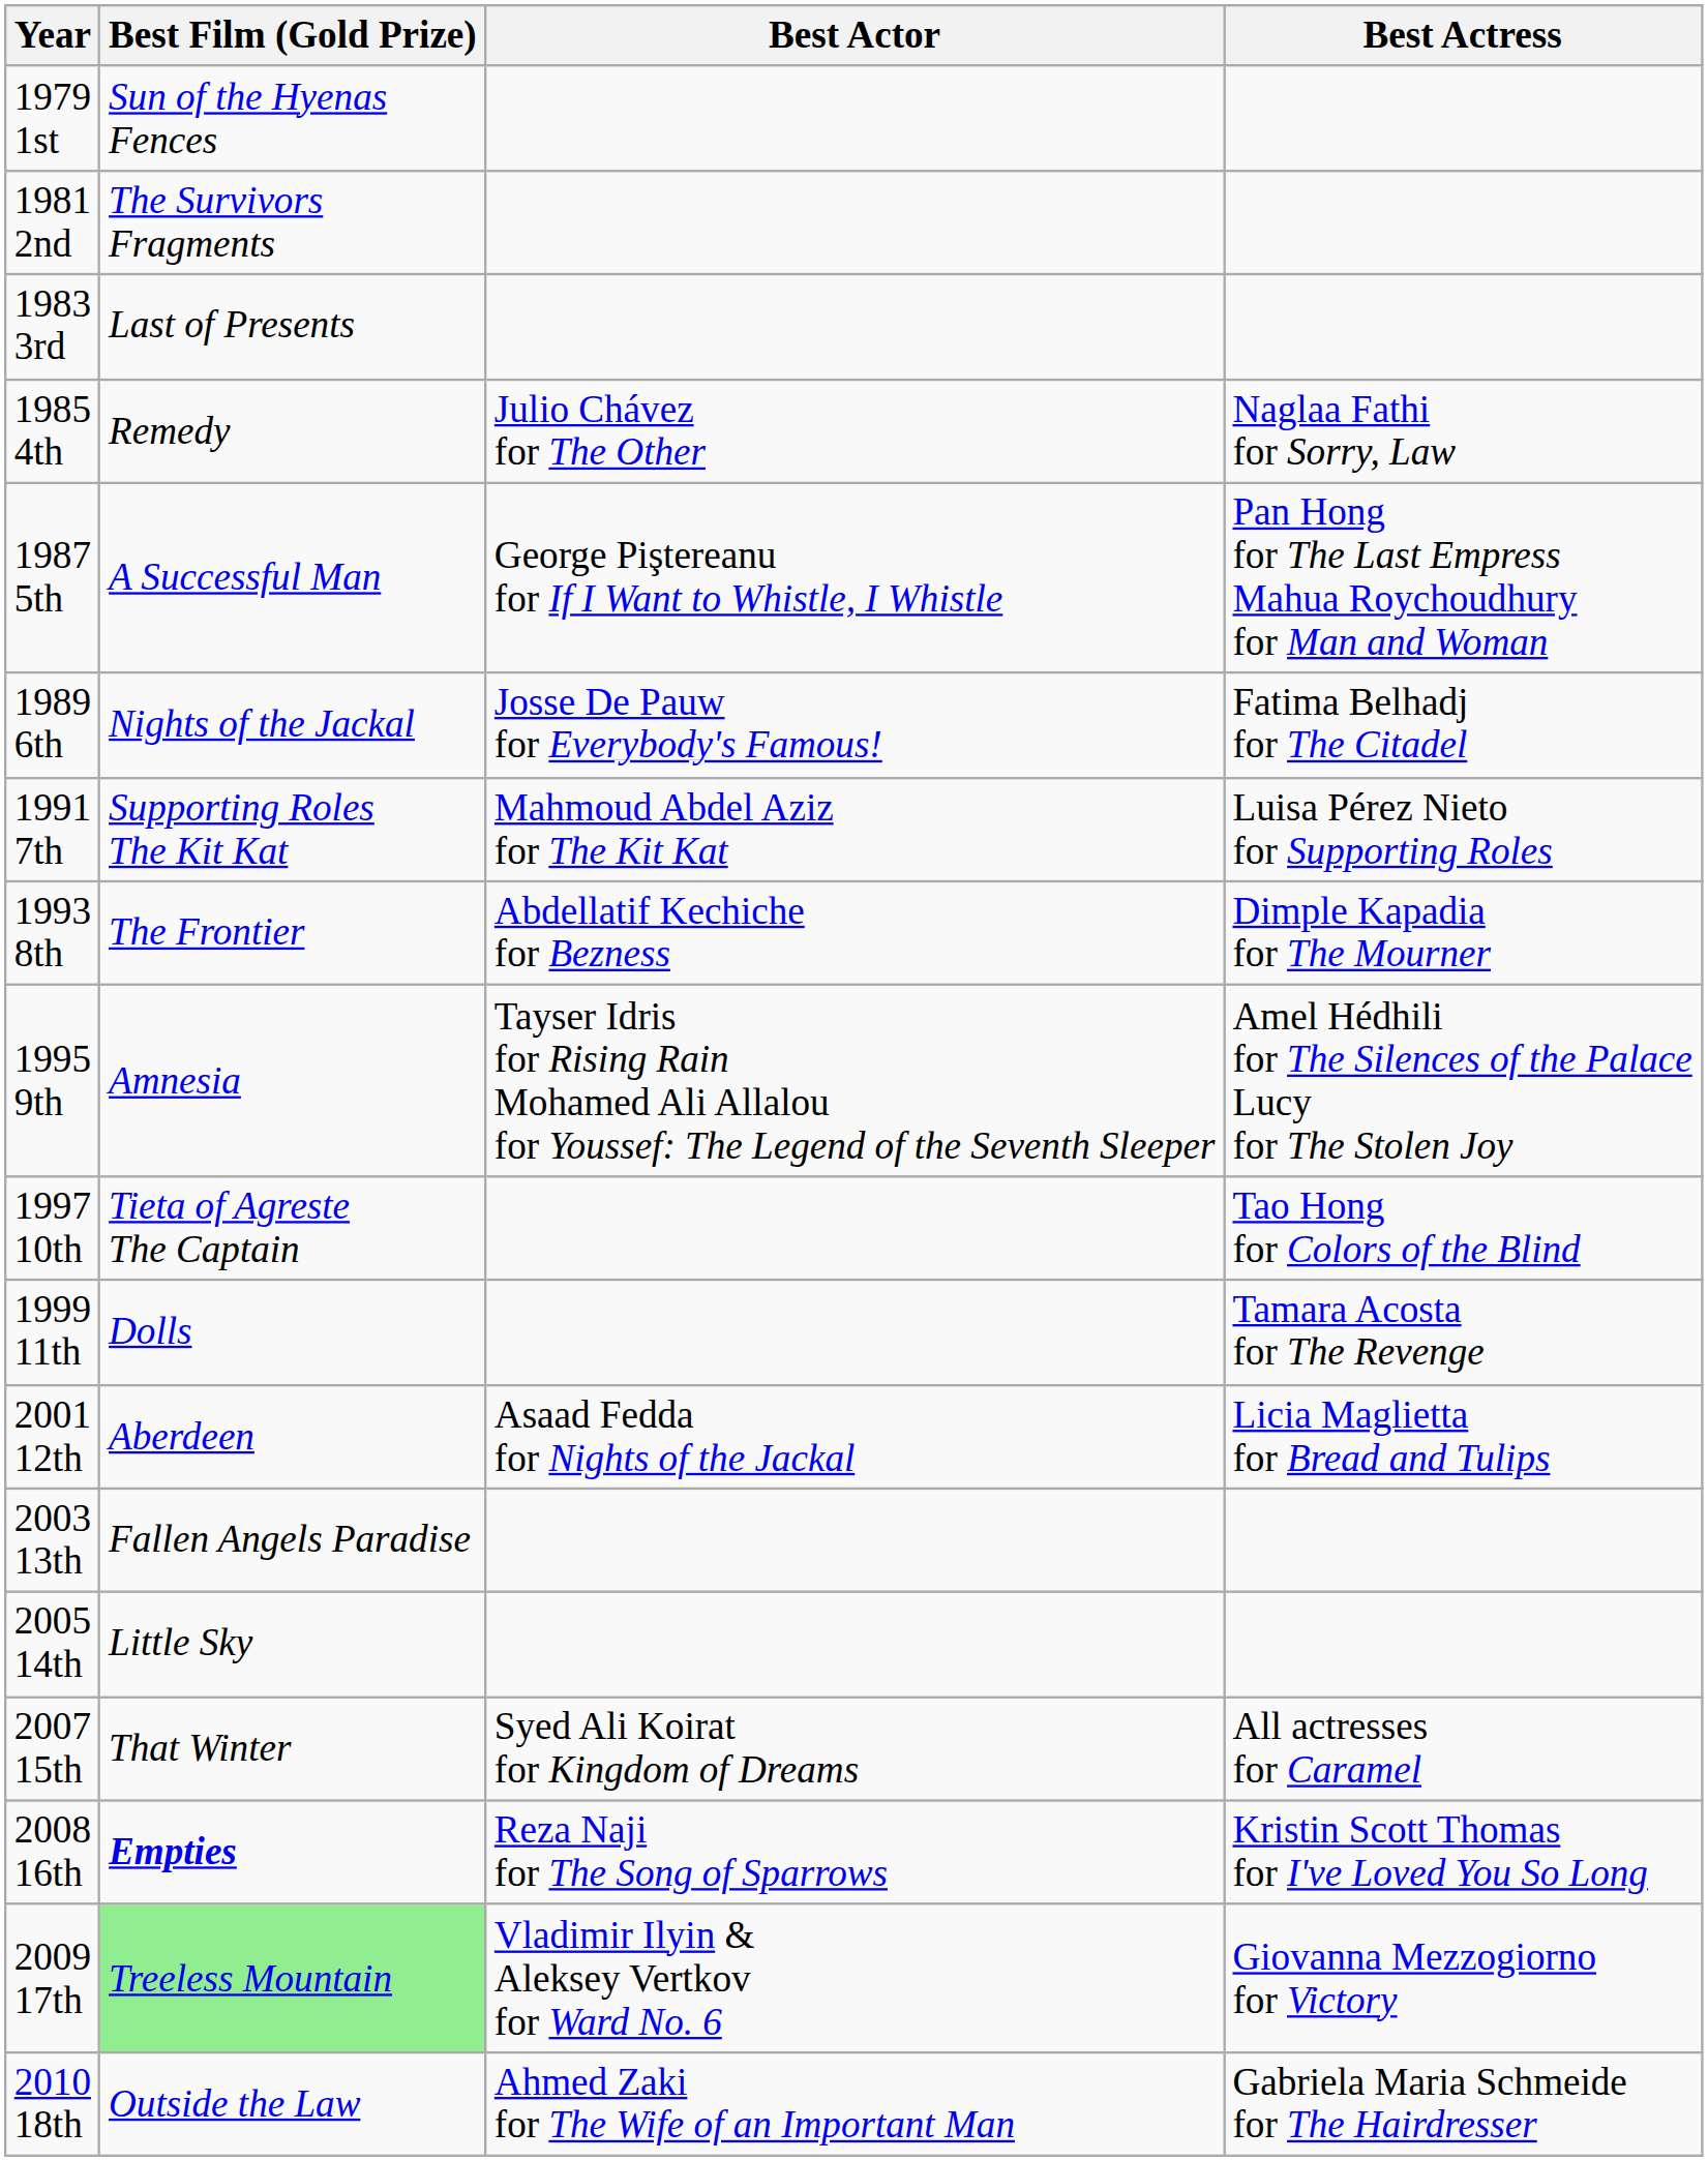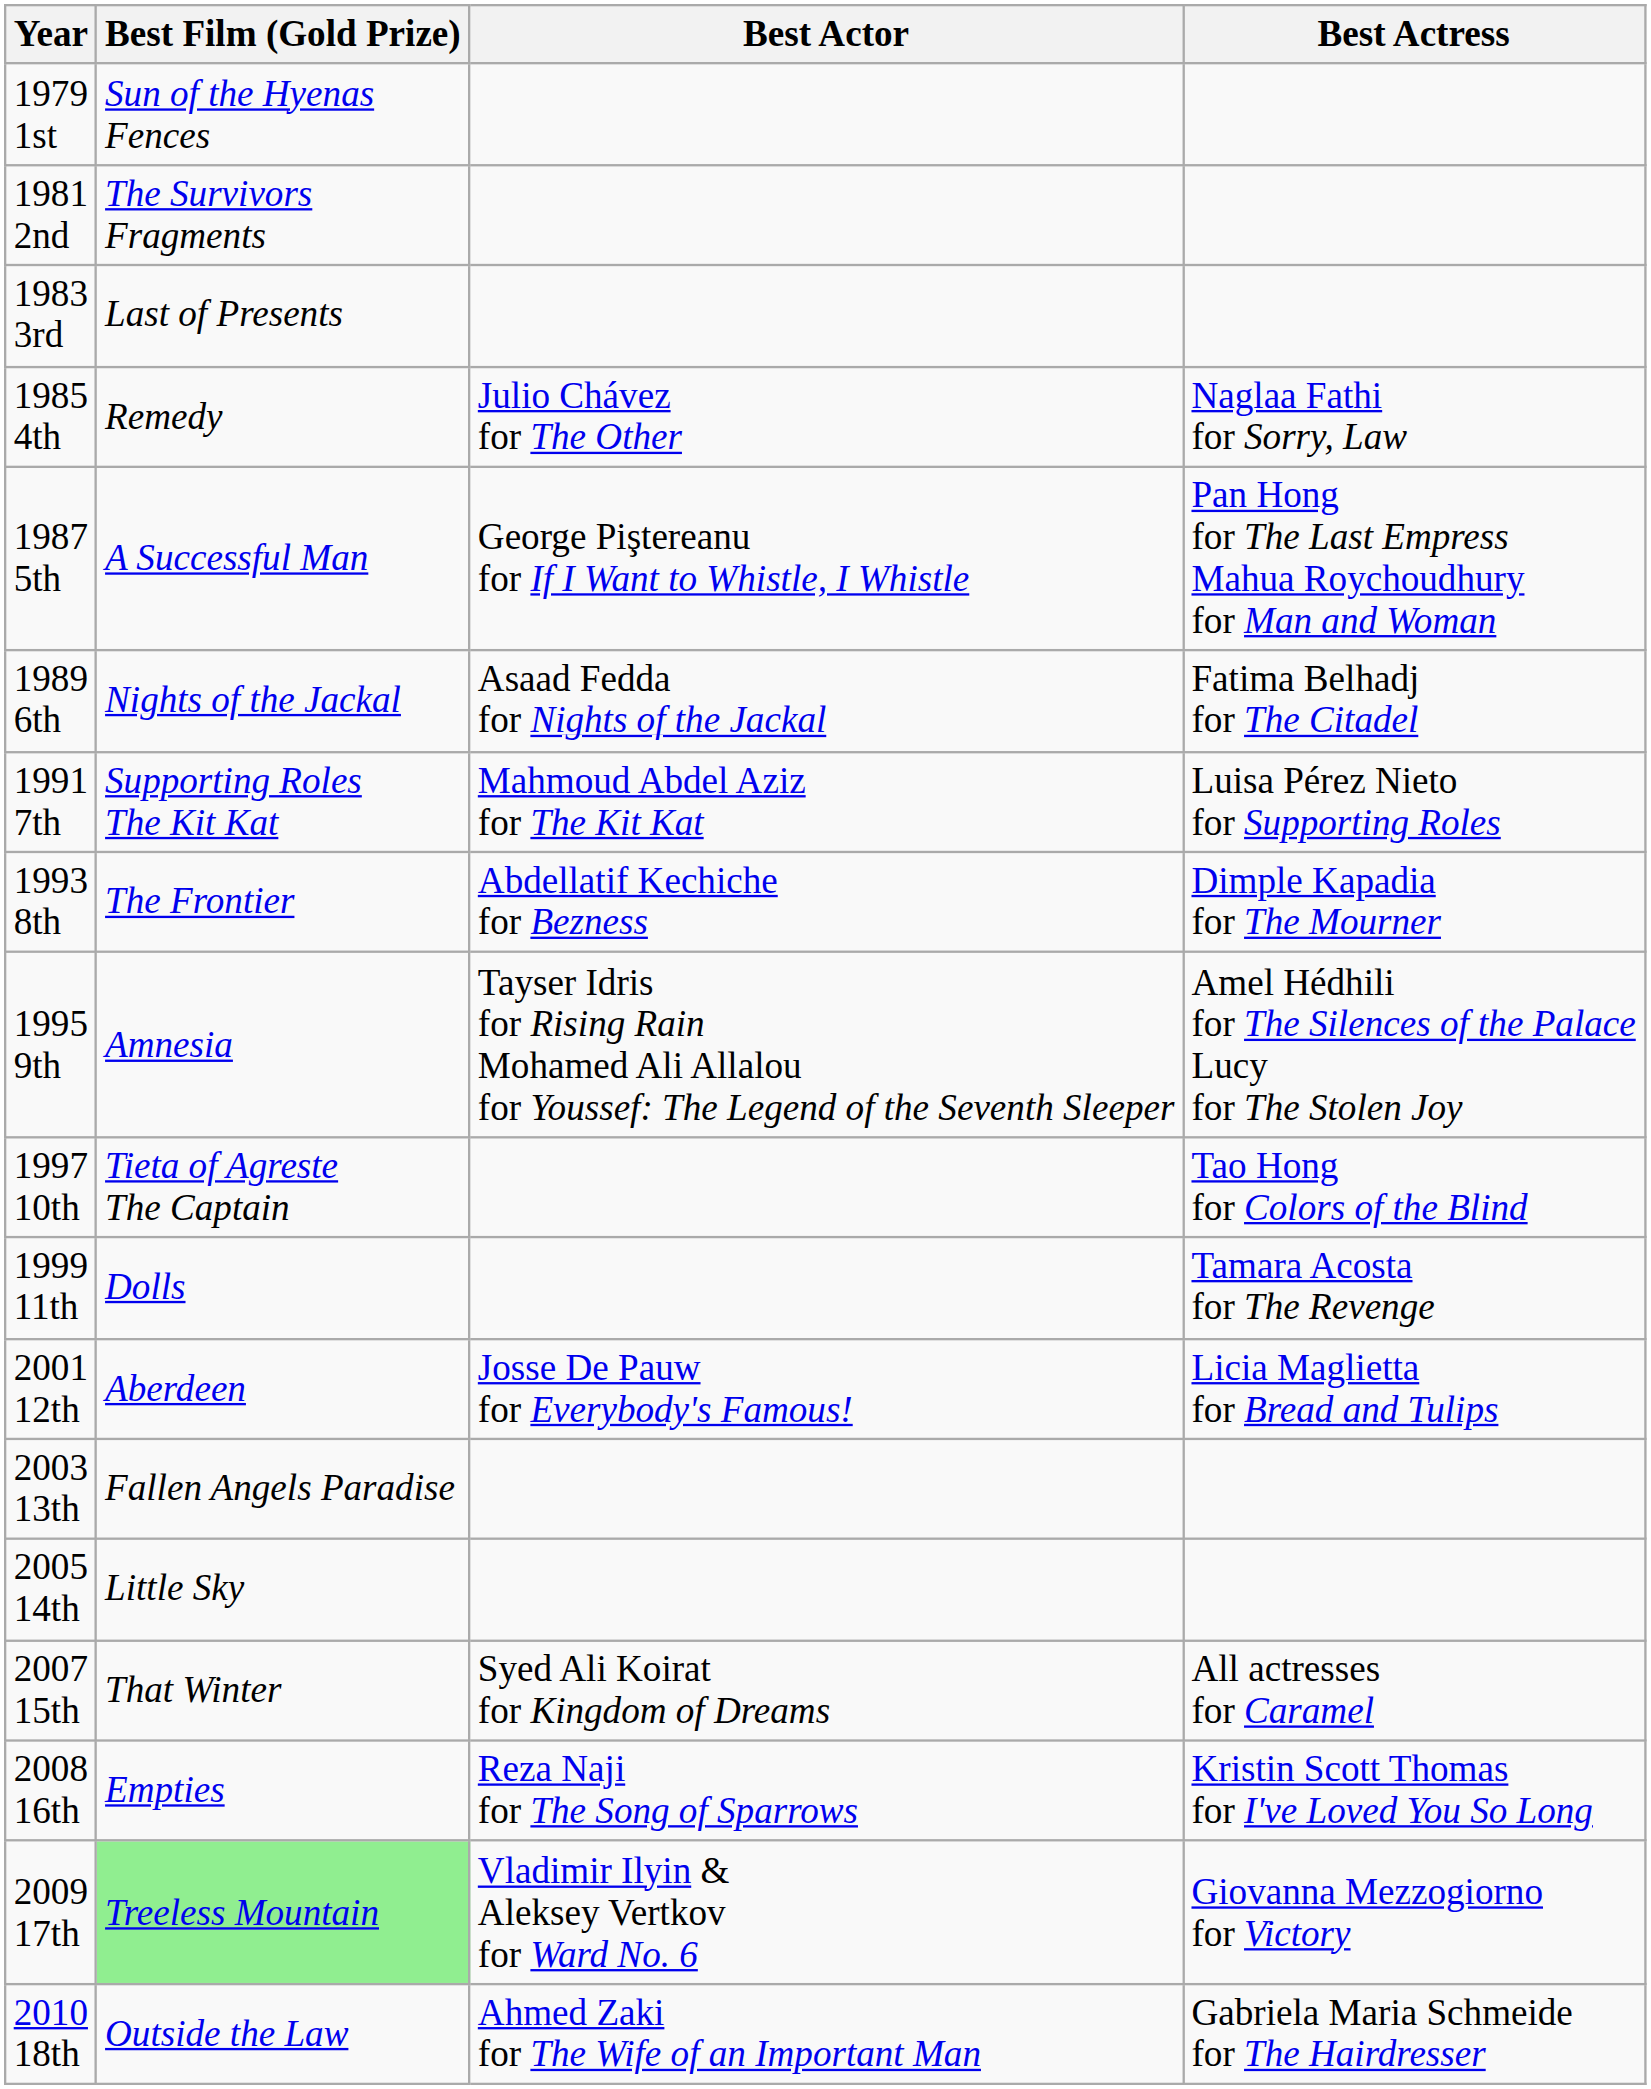1989 6th | Best Actor: Josse De Pauw for Everybody's Famous! -> Asaad Fedda for Nights of the Jackal
2001 12th | Best Actor: Asaad Fedda for Nights of the Jackal -> Josse De Pauw for Everybody's Famous!
2008 16th | Best Film (Gold Prize): bold -> normal
